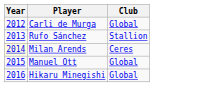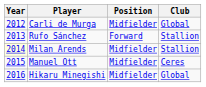+ column: Position | Midfielder | Forward | Midfielder | Midfielder | Midfielder
Milan Arends | Club: Ceres -> Stallion
Manuel Ott | Club: Global -> Ceres
